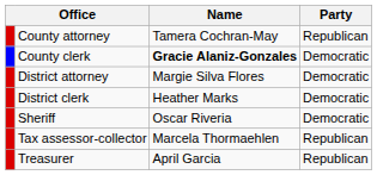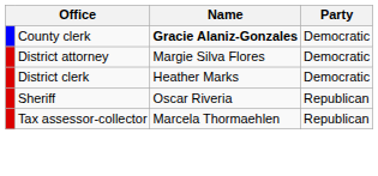- row: County attorney | Tamera Cochran-May | Republican
Sheriff | Party: Democratic -> Republican
- row: Treasurer | April Garcia | Republican
